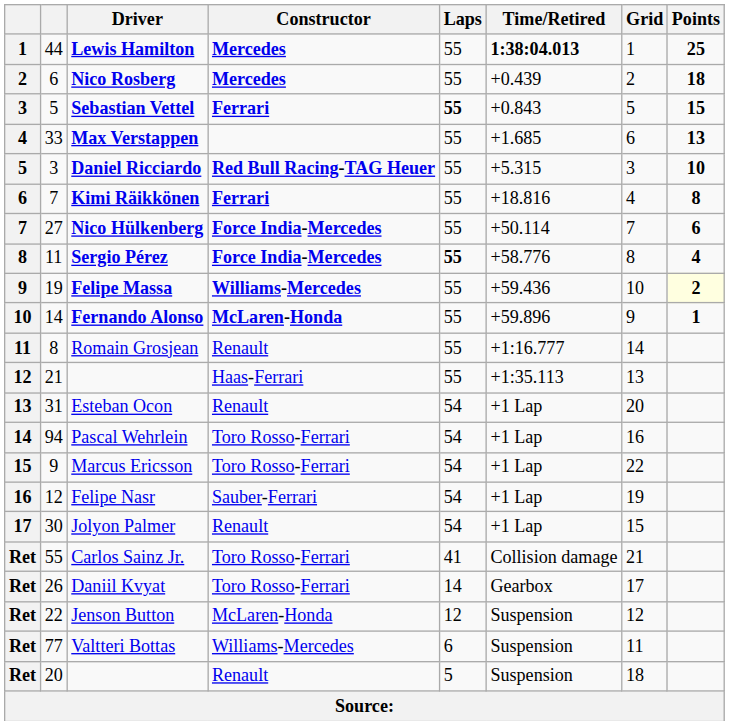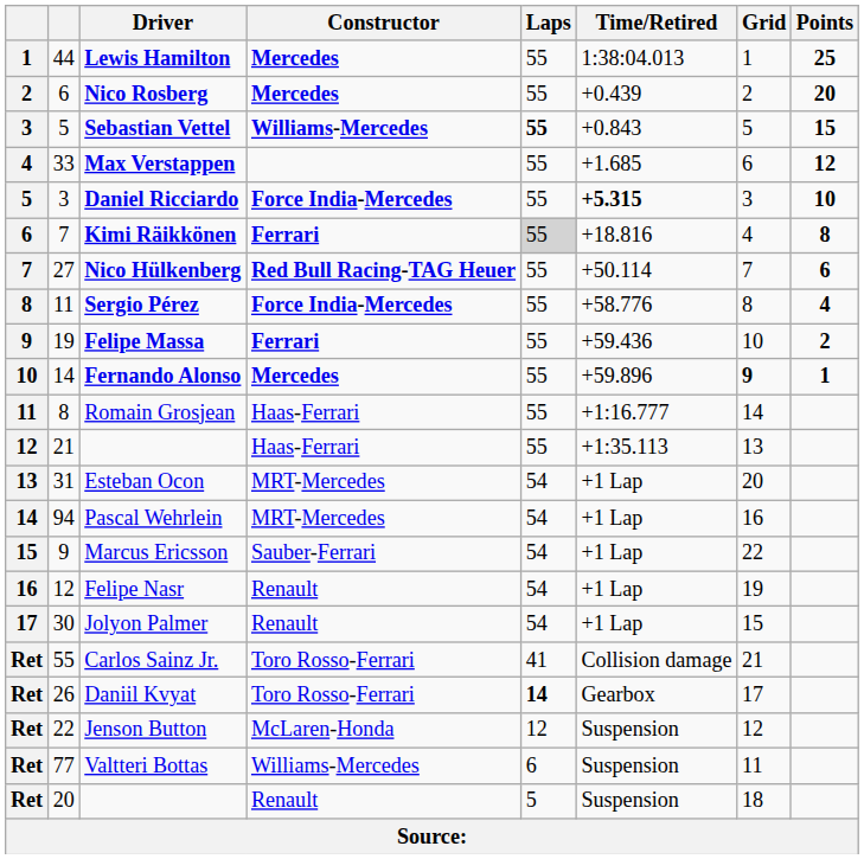Lewis Hamilton | Time/Retired: bold -> normal
Nico Rosberg | Points: 18 -> 20
Sebastian Vettel | Constructor: Ferrari -> Williams-Mercedes
Max Verstappen | Points: 13 -> 12
Daniel Ricciardo | Constructor: Red Bull Racing-TAG Heuer -> Force India-Mercedes
Daniel Ricciardo | Time/Retired: normal -> bold
Kimi Räikkönen | Laps: no background -> lightgrey background
Nico Hülkenberg | Constructor: Force India-Mercedes -> Red Bull Racing-TAG Heuer
Sergio Pérez | Laps: bold -> normal
Felipe Massa | Constructor: Williams-Mercedes -> Ferrari
Felipe Massa | Points: lightyellow background -> no background
Fernando Alonso | Constructor: McLaren-Honda -> Mercedes
Fernando Alonso | Grid: normal -> bold
Romain Grosjean | Constructor: Renault -> Haas-Ferrari
Esteban Ocon | Constructor: Renault -> MRT-Mercedes
Pascal Wehrlein | Constructor: Toro Rosso-Ferrari -> MRT-Mercedes
Marcus Ericsson | Constructor: Toro Rosso-Ferrari -> Sauber-Ferrari
Felipe Nasr | Constructor: Sauber-Ferrari -> Renault
Daniil Kvyat | Laps: normal -> bold
